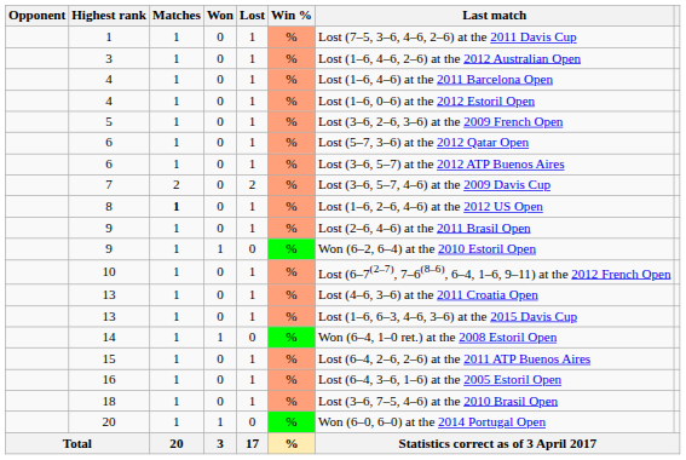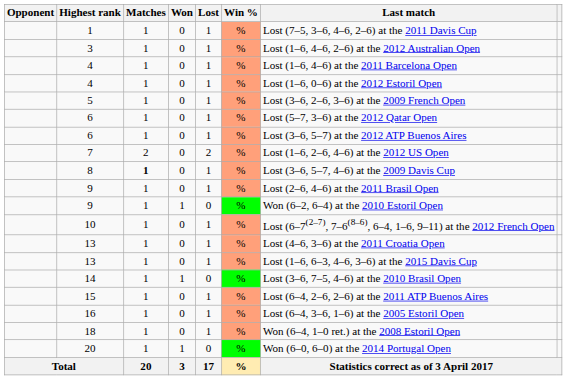7 | Last match: Lost (3–6, 5–7, 4–6) at the 2009 Davis Cup -> Lost (1–6, 2–6, 4–6) at the 2012 US Open
8 | Last match: Lost (1–6, 2–6, 4–6) at the 2012 US Open -> Lost (3–6, 5–7, 4–6) at the 2009 Davis Cup
14 | Last match: Won (6–4, 1–0 ret.) at the 2008 Estoril Open -> Lost (3–6, 7–5, 4–6) at the 2010 Brasil Open
18 | Last match: Lost (3–6, 7–5, 4–6) at the 2010 Brasil Open -> Won (6–4, 1–0 ret.) at the 2008 Estoril Open
